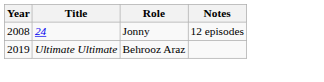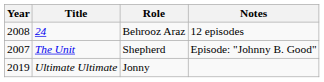24 | Role: Jonny -> Behrooz Araz
+ row: 2007 | The Unit | Shepherd | Episode: "Johnny B. Good"
Ultimate Ultimate | Role: Behrooz Araz -> Jonny
